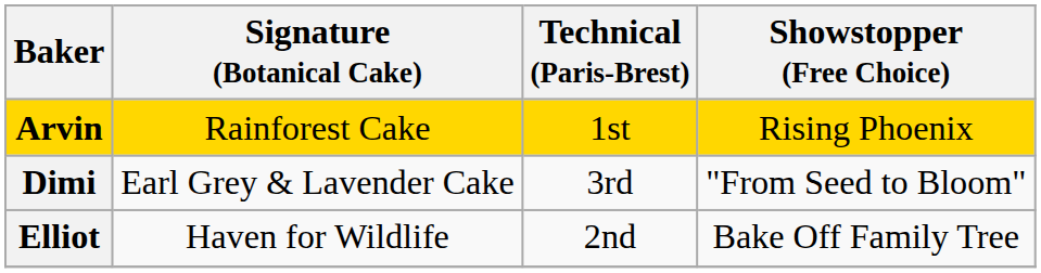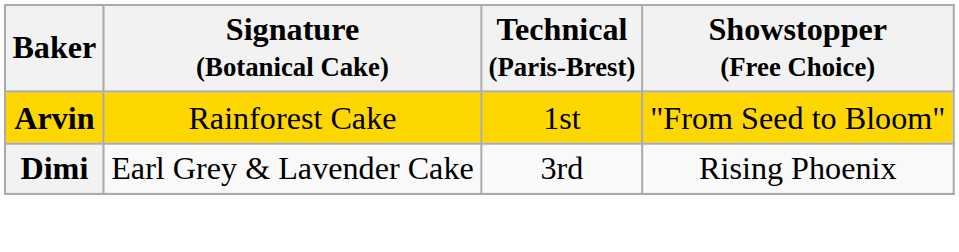Arvin | Showstopper (Free Choice): Rising Phoenix -> "From Seed to Bloom"
Dimi | Showstopper (Free Choice): "From Seed to Bloom" -> Rising Phoenix
- row: Elliot | Haven for Wildlife | 2nd | Bake Off Family Tree
